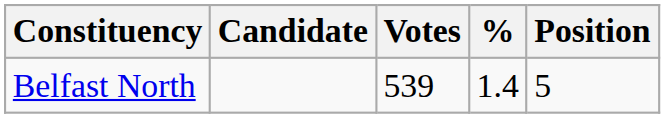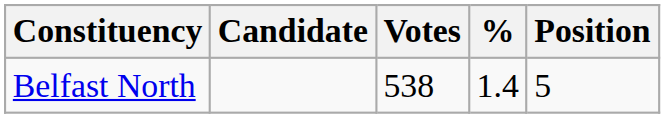Belfast North | Votes: 539 -> 538
